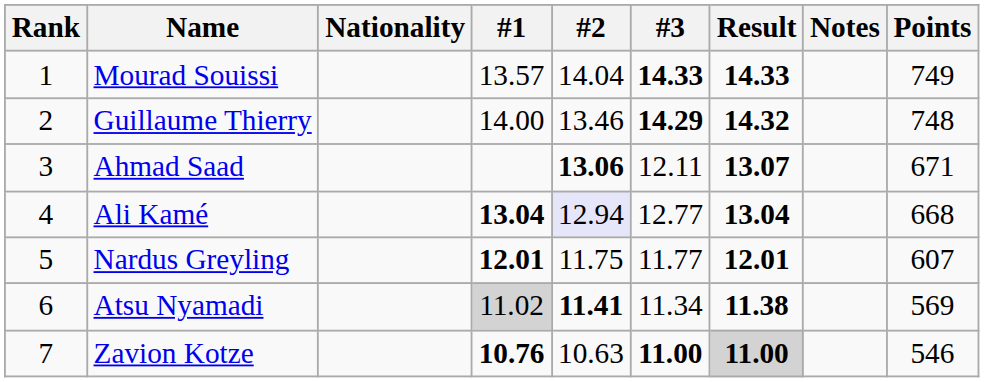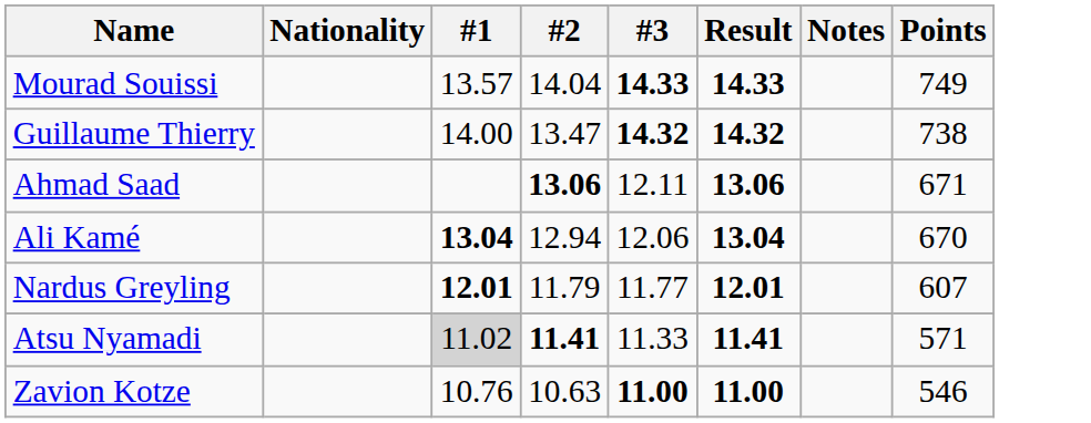- column: Rank | 1 | 2 | 3 | 4 | 5 | 6 | 7
Guillaume Thierry | #2: 13.46 -> 13.47
Guillaume Thierry | #3: 14.29 -> 14.32
Guillaume Thierry | Points: 748 -> 738
Ahmad Saad | Result: 13.07 -> 13.06
Ali Kamé | #2: lavender background -> no background
Ali Kamé | #3: 12.77 -> 12.06
Ali Kamé | Points: 668 -> 670
Nardus Greyling | #2: 11.75 -> 11.79
Atsu Nyamadi | #3: 11.34 -> 11.33
Atsu Nyamadi | Result: 11.38 -> 11.41
Atsu Nyamadi | Points: 569 -> 571
Zavion Kotze | #1: bold -> normal
Zavion Kotze | Result: lightgrey background -> no background
